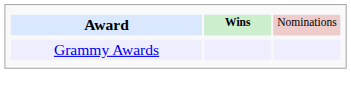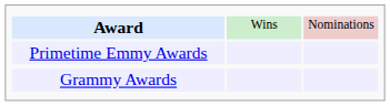Award | column 2: bold -> normal
+ row: Primetime Emmy Awards
